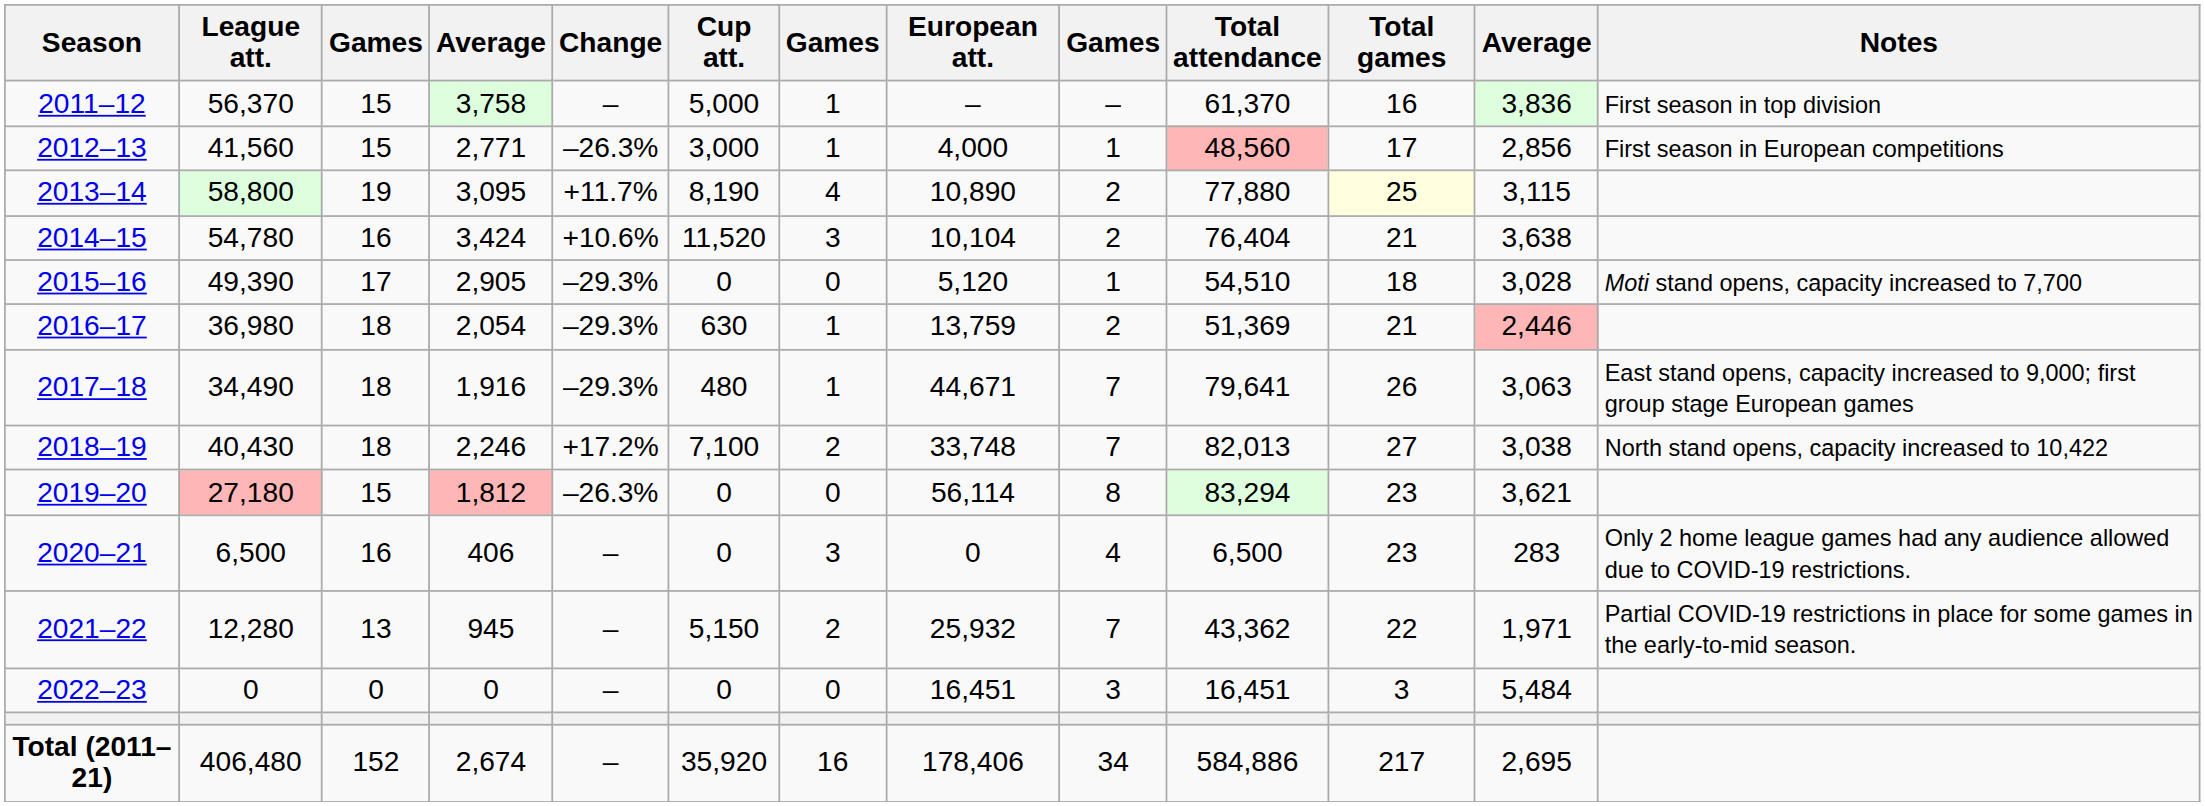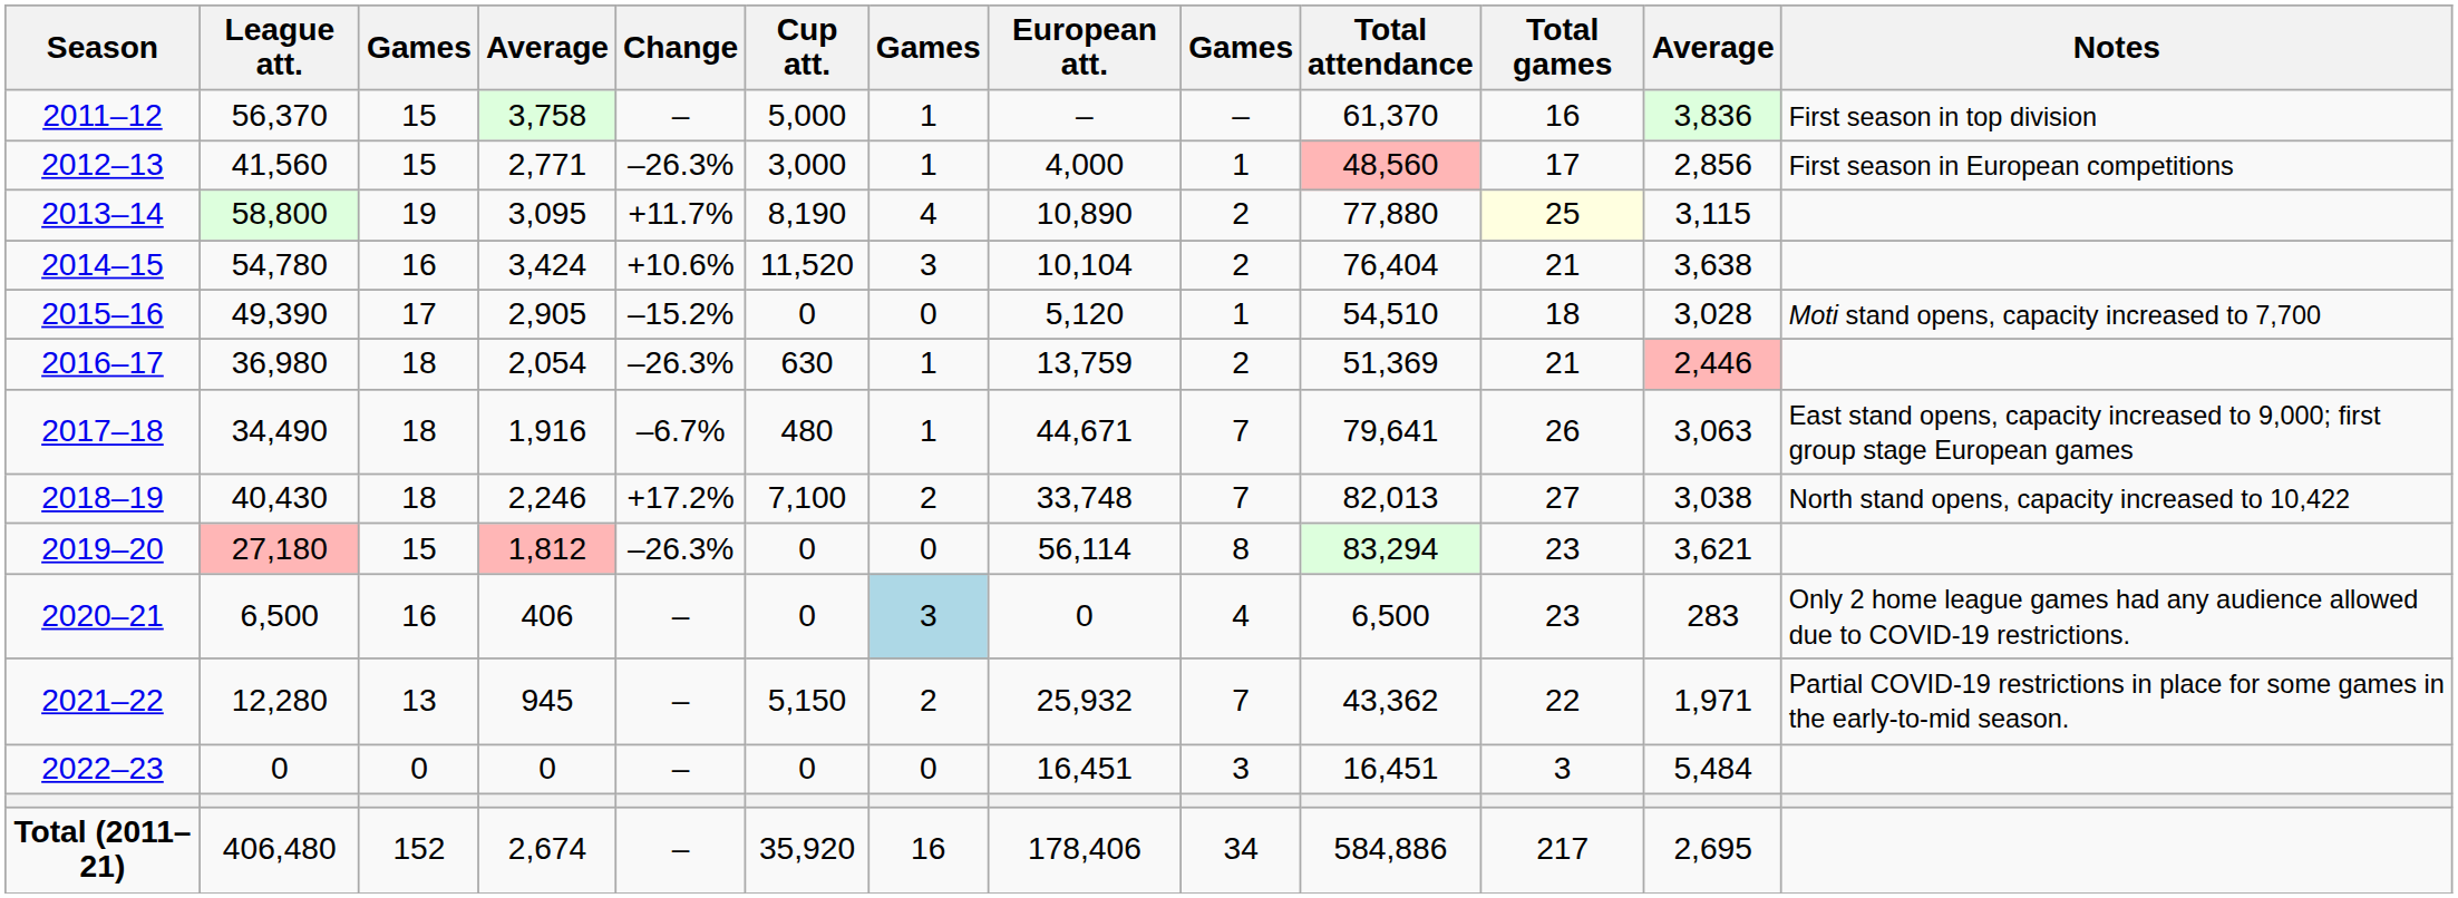2015–16 | Change: –29.3% -> –15.2%
2016–17 | Change: –29.3% -> –26.3%
2017–18 | Change: –29.3% -> –6.7%
2020–21 | column 7: no background -> lightblue background
